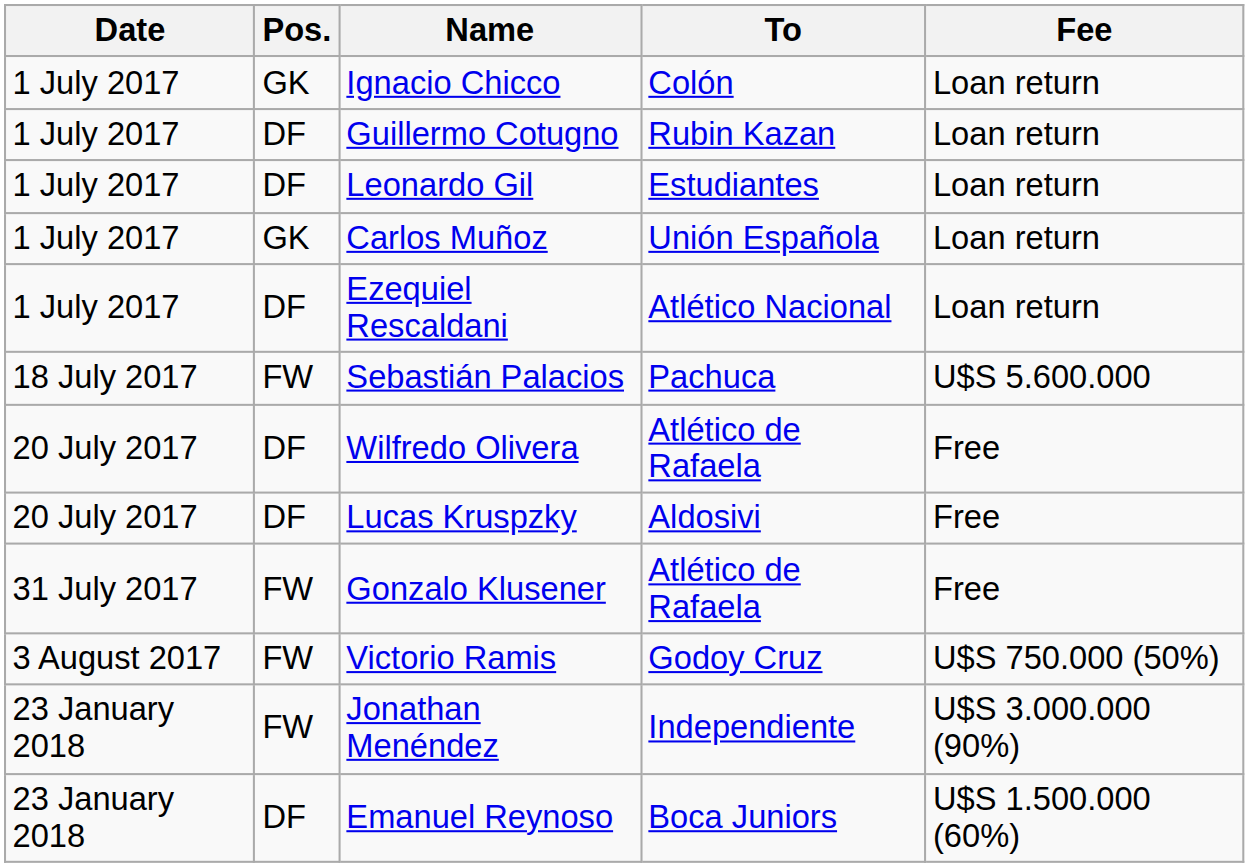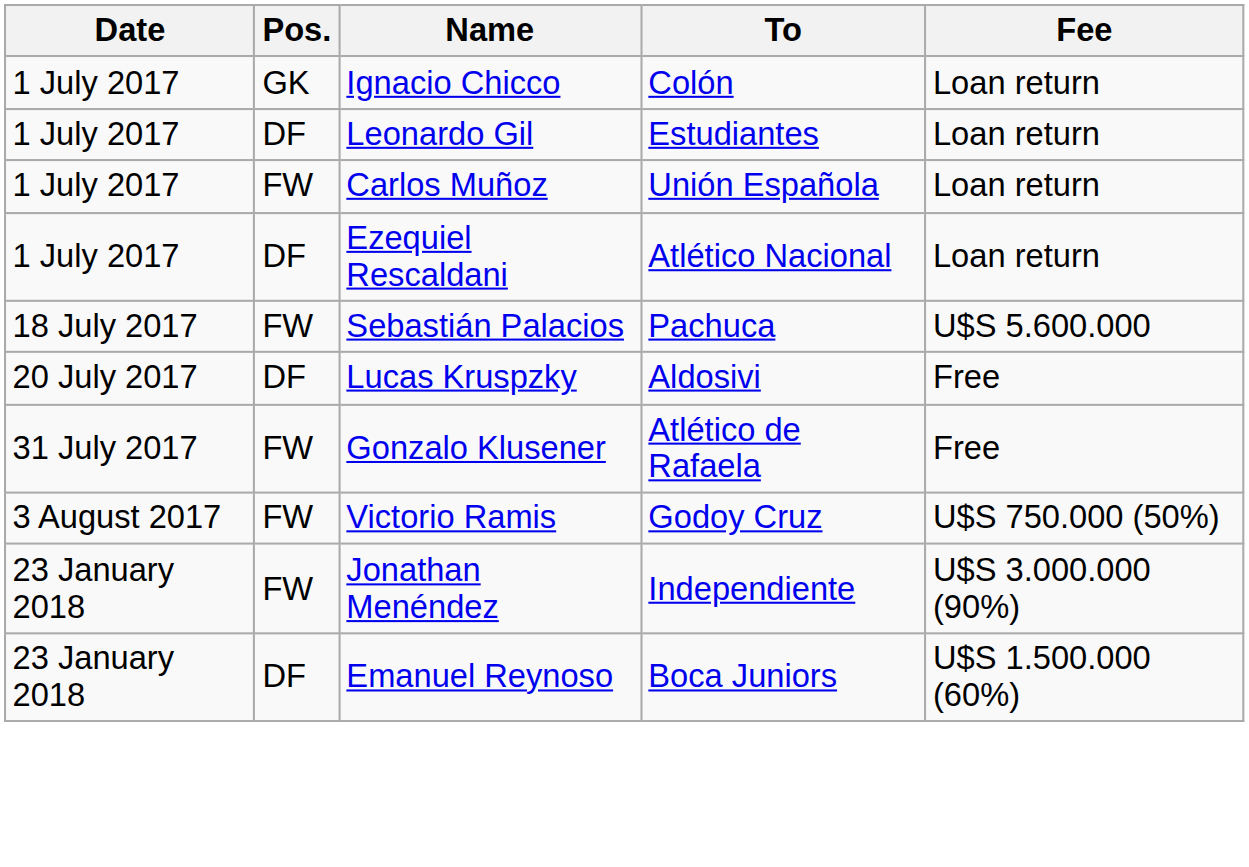- row: 1 July 2017 | DF | Guillermo Cotugno | Rubin Kazan | Loan return
Carlos Muñoz | Pos.: GK -> FW
- row: 20 July 2017 | DF | Wilfredo Olivera | Atlético de Rafaela | Free
